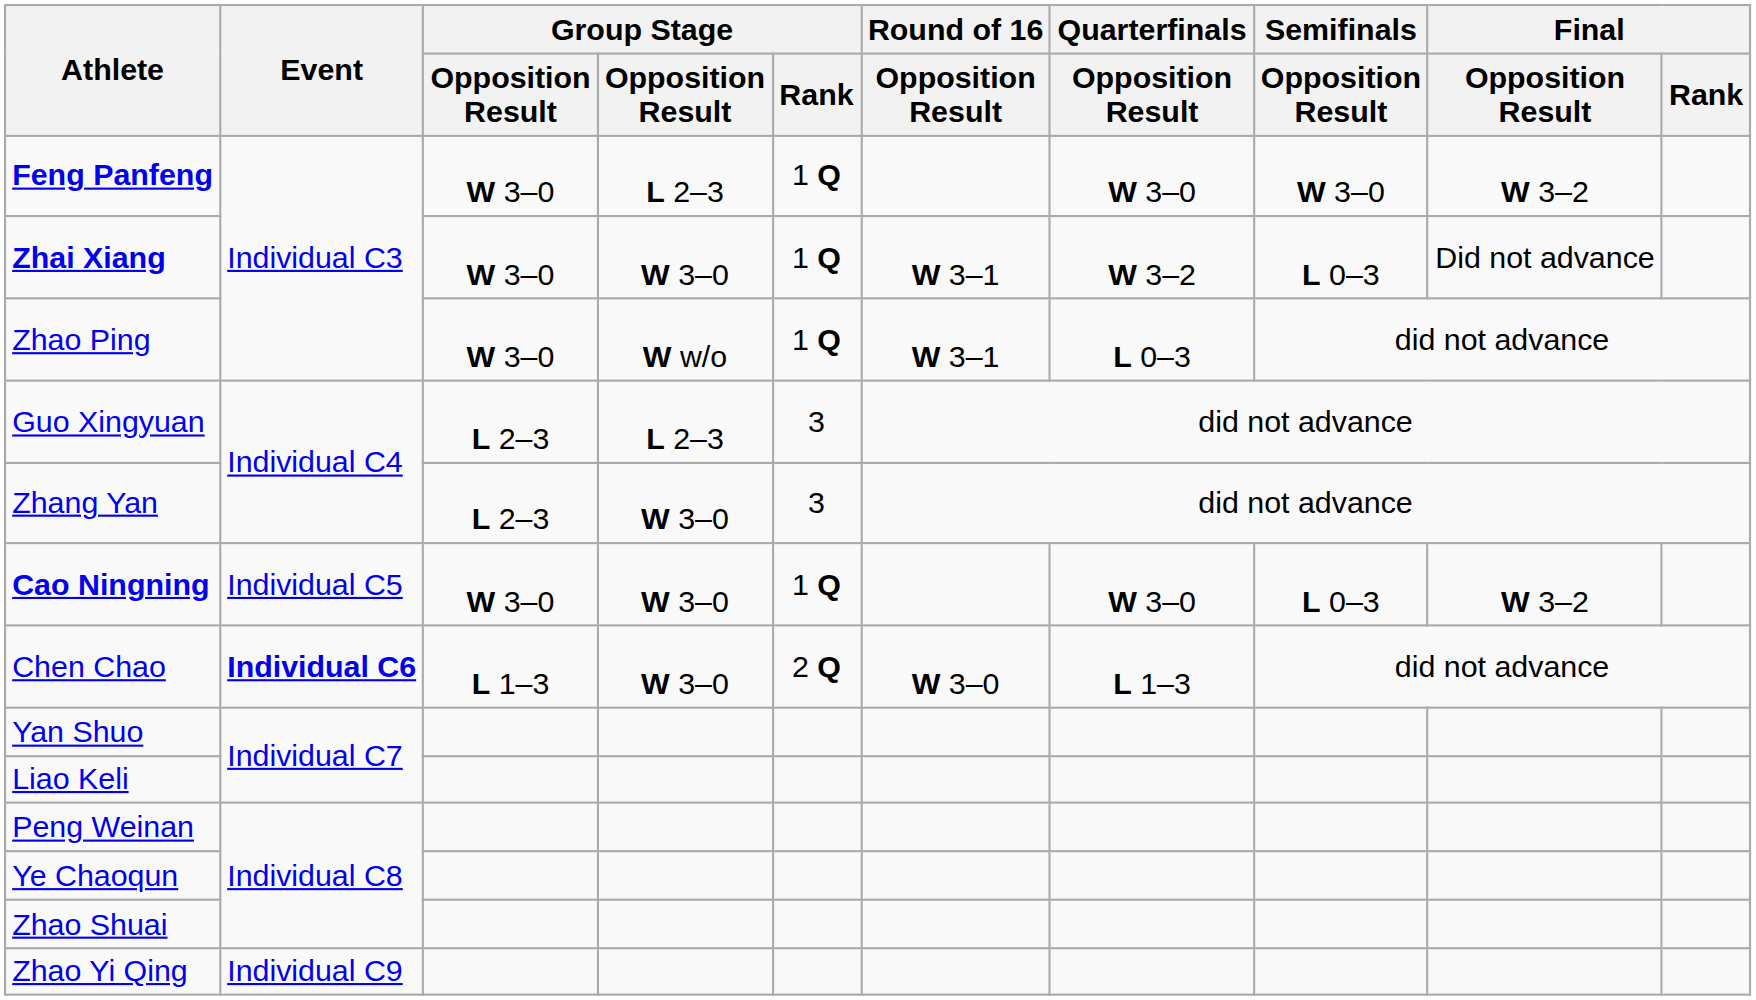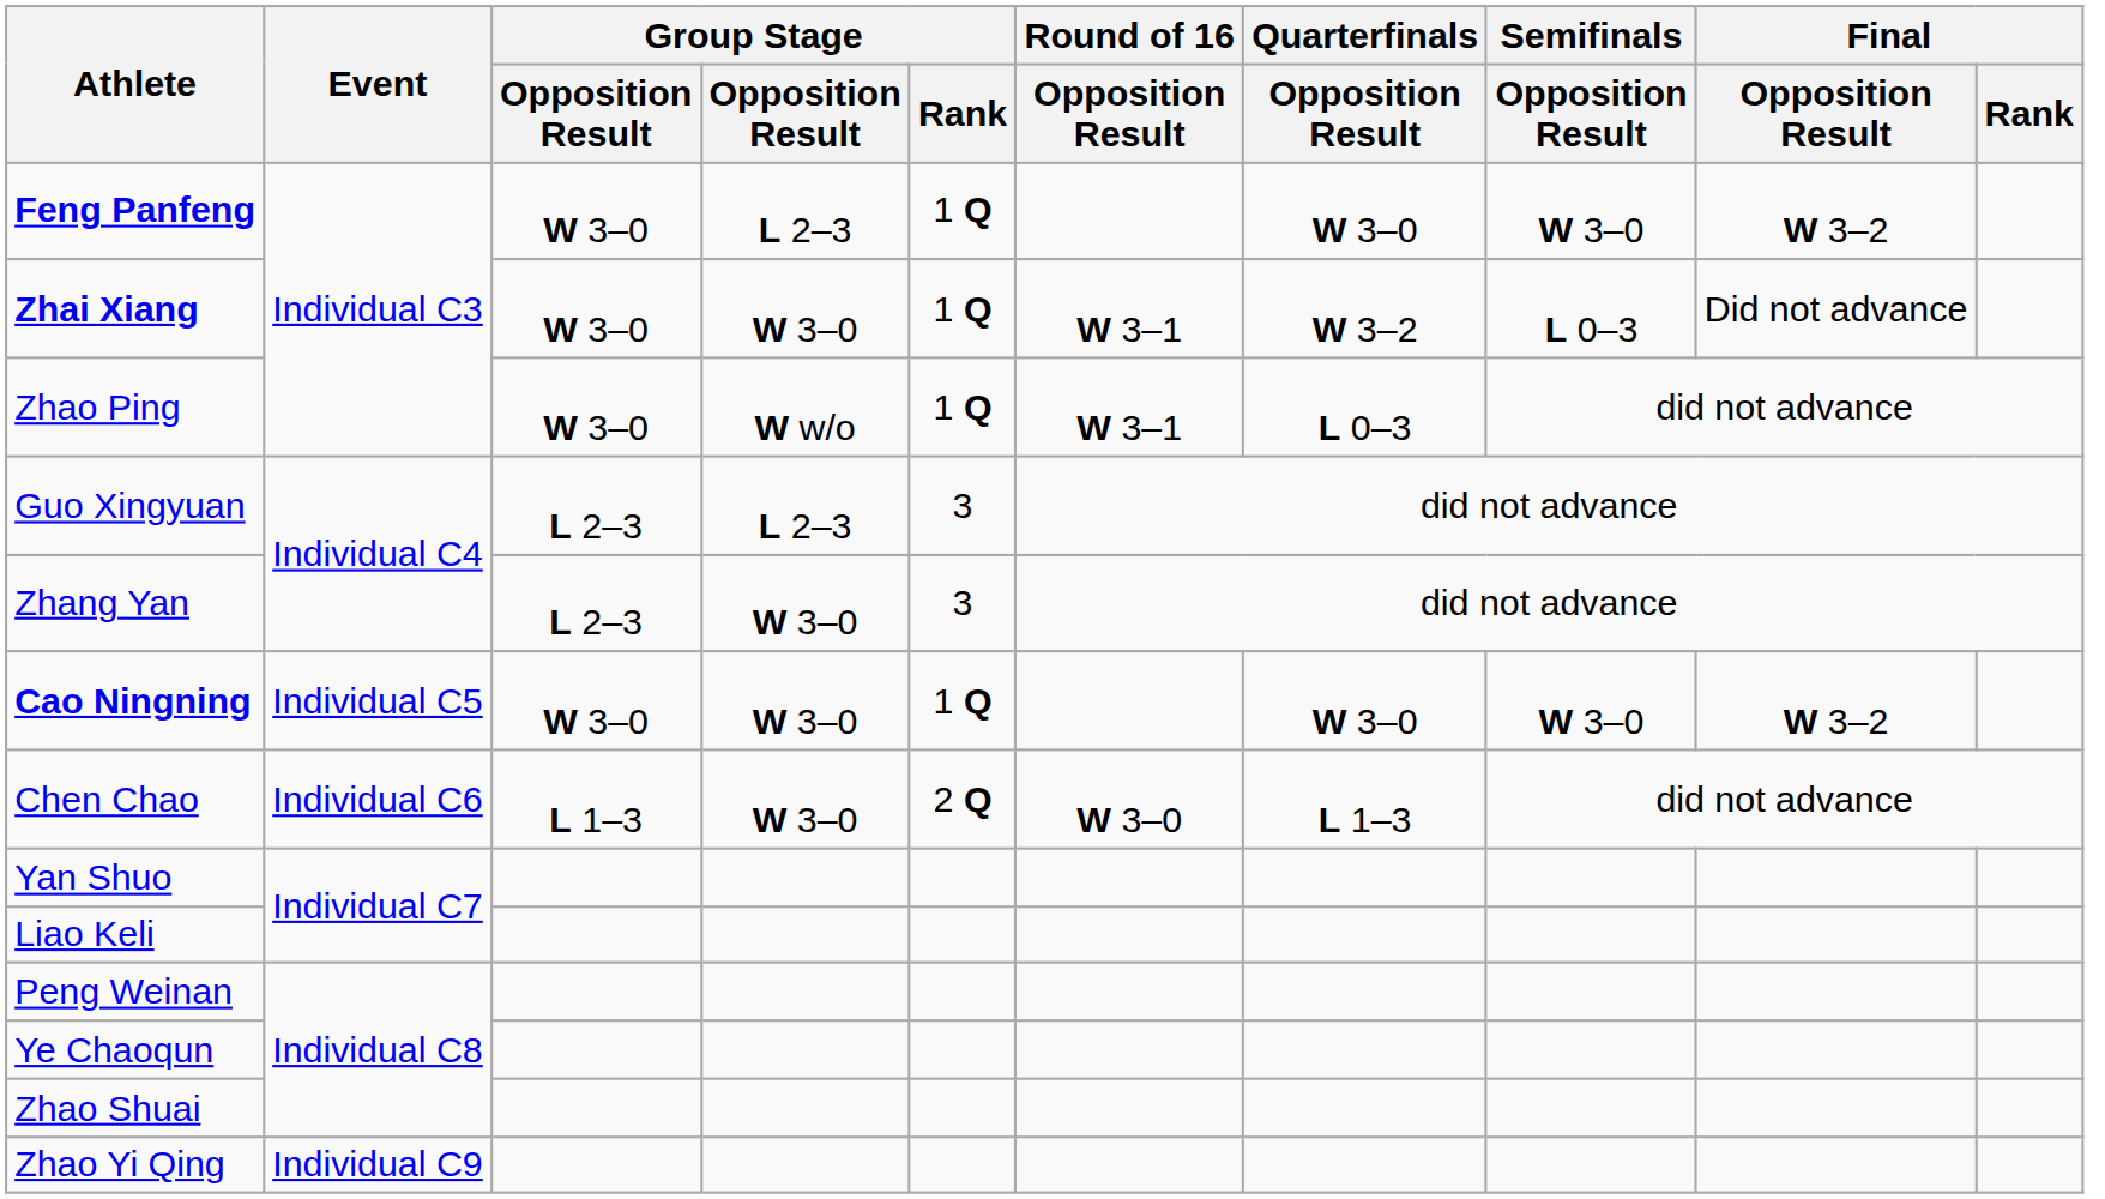Cao Ningning | Semifinals / Opposition Result: L 0–3 -> W 3–0
Chen Chao | Event: bold -> normal
